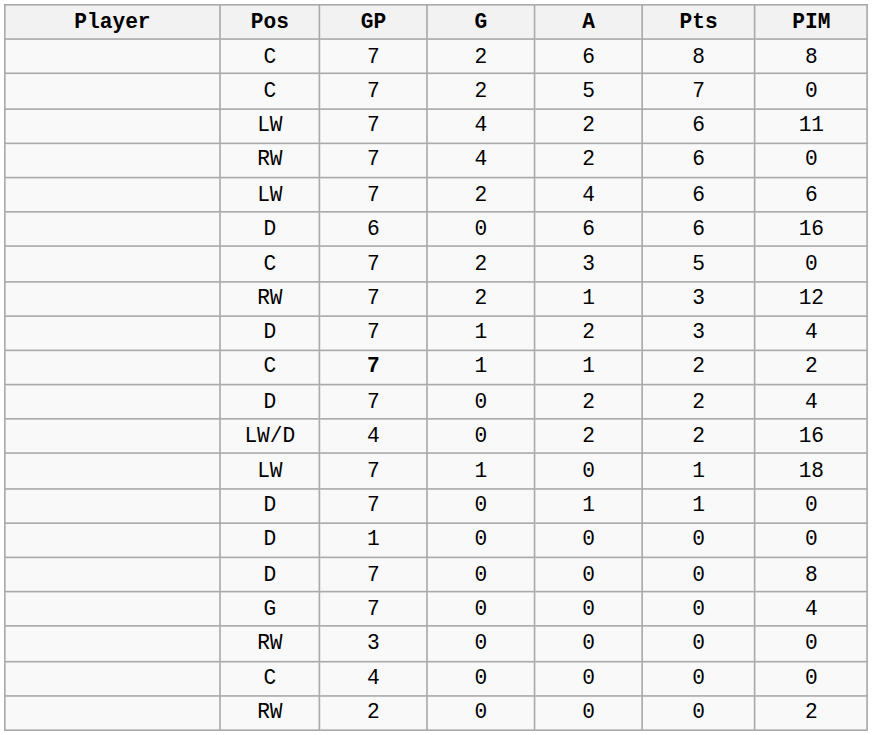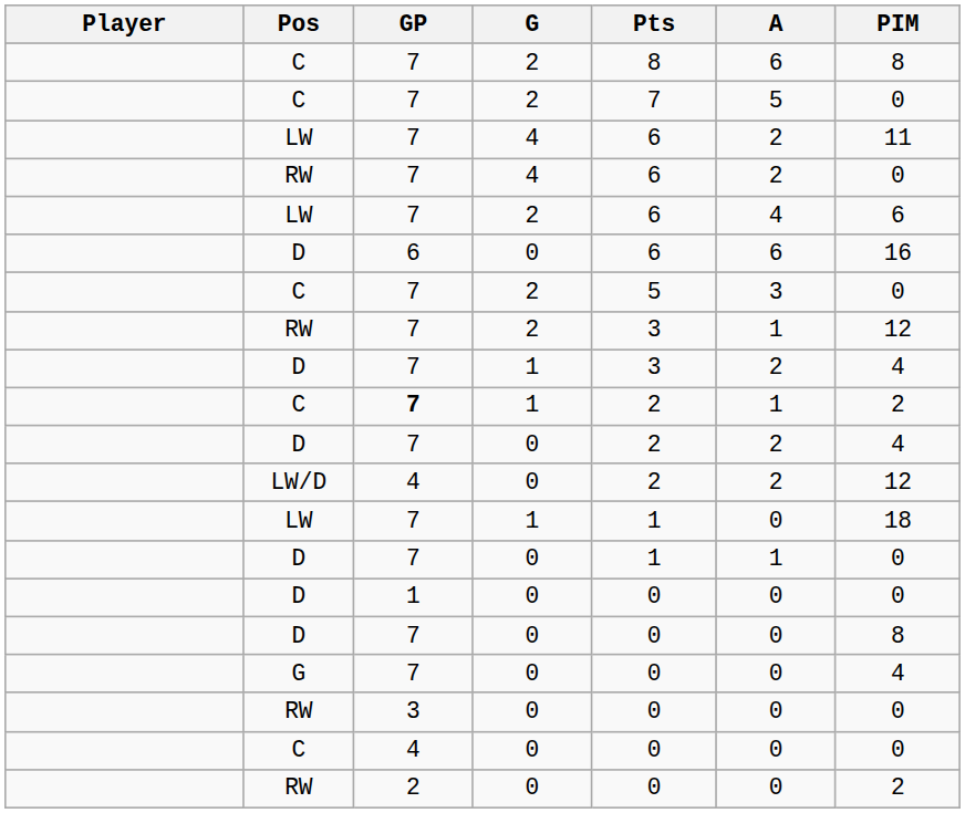columns swapped: A <-> Pts
LW/D | PIM: 16 -> 12
